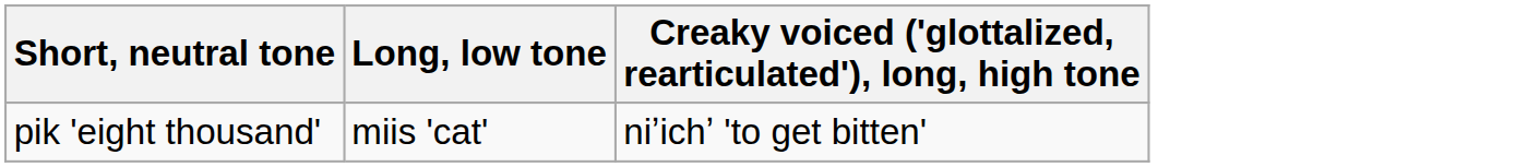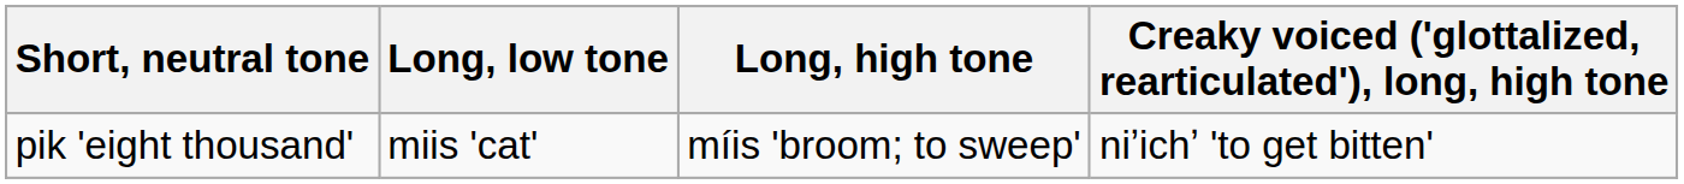+ column: Long, high tone | míis 'broom; to sweep'
